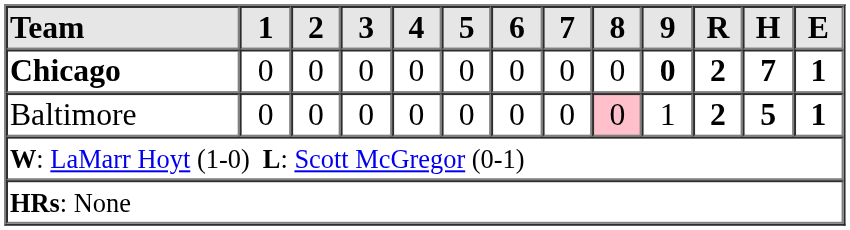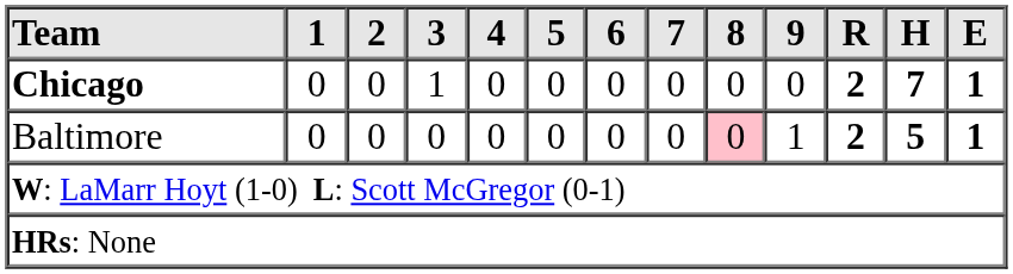Chicago | 3: 0 -> 1
Chicago | 9: bold -> normal
